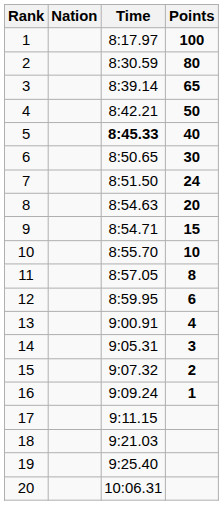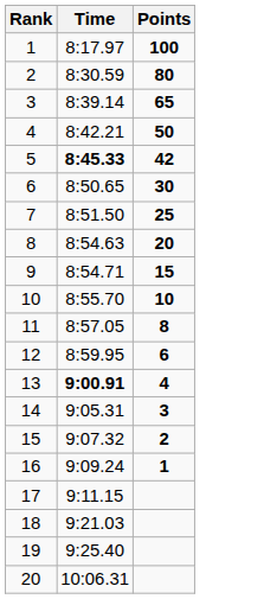- column: Nation
5 | Points: 40 -> 42
7 | Points: 24 -> 25
13 | Time: normal -> bold
